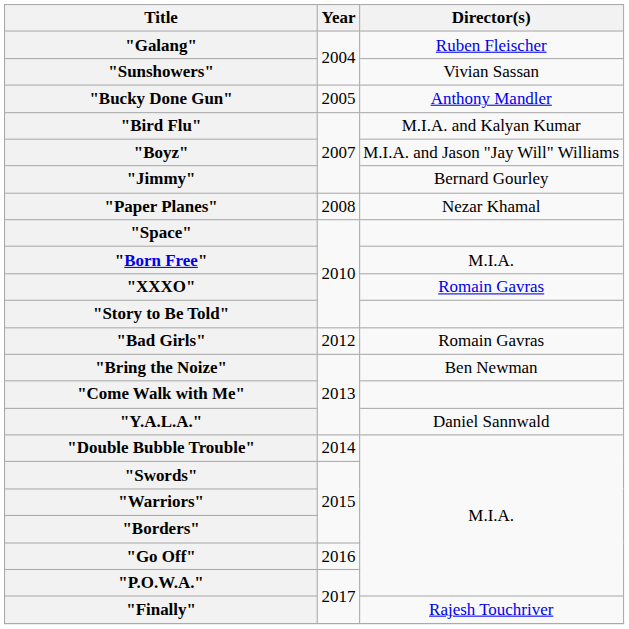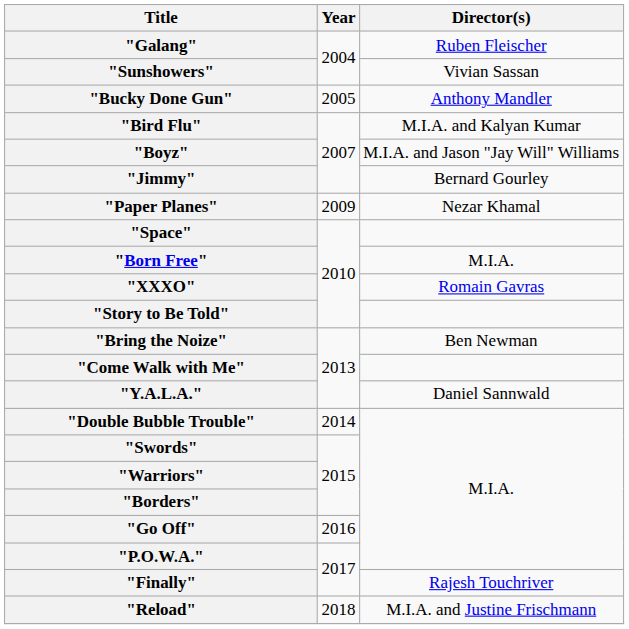"Paper Planes" | Year: 2008 -> 2009
- row: "Bad Girls" | 2012 | Romain Gavras
+ row: "Reload" | 2018 | M.I.A. and Justine Frischmann
